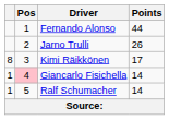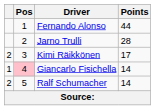Jarno Trulli | Points: 26 -> 28
Kimi Räikkönen | column 1: 8 -> 2
Ralf Schumacher | column 1: 1 -> 2
